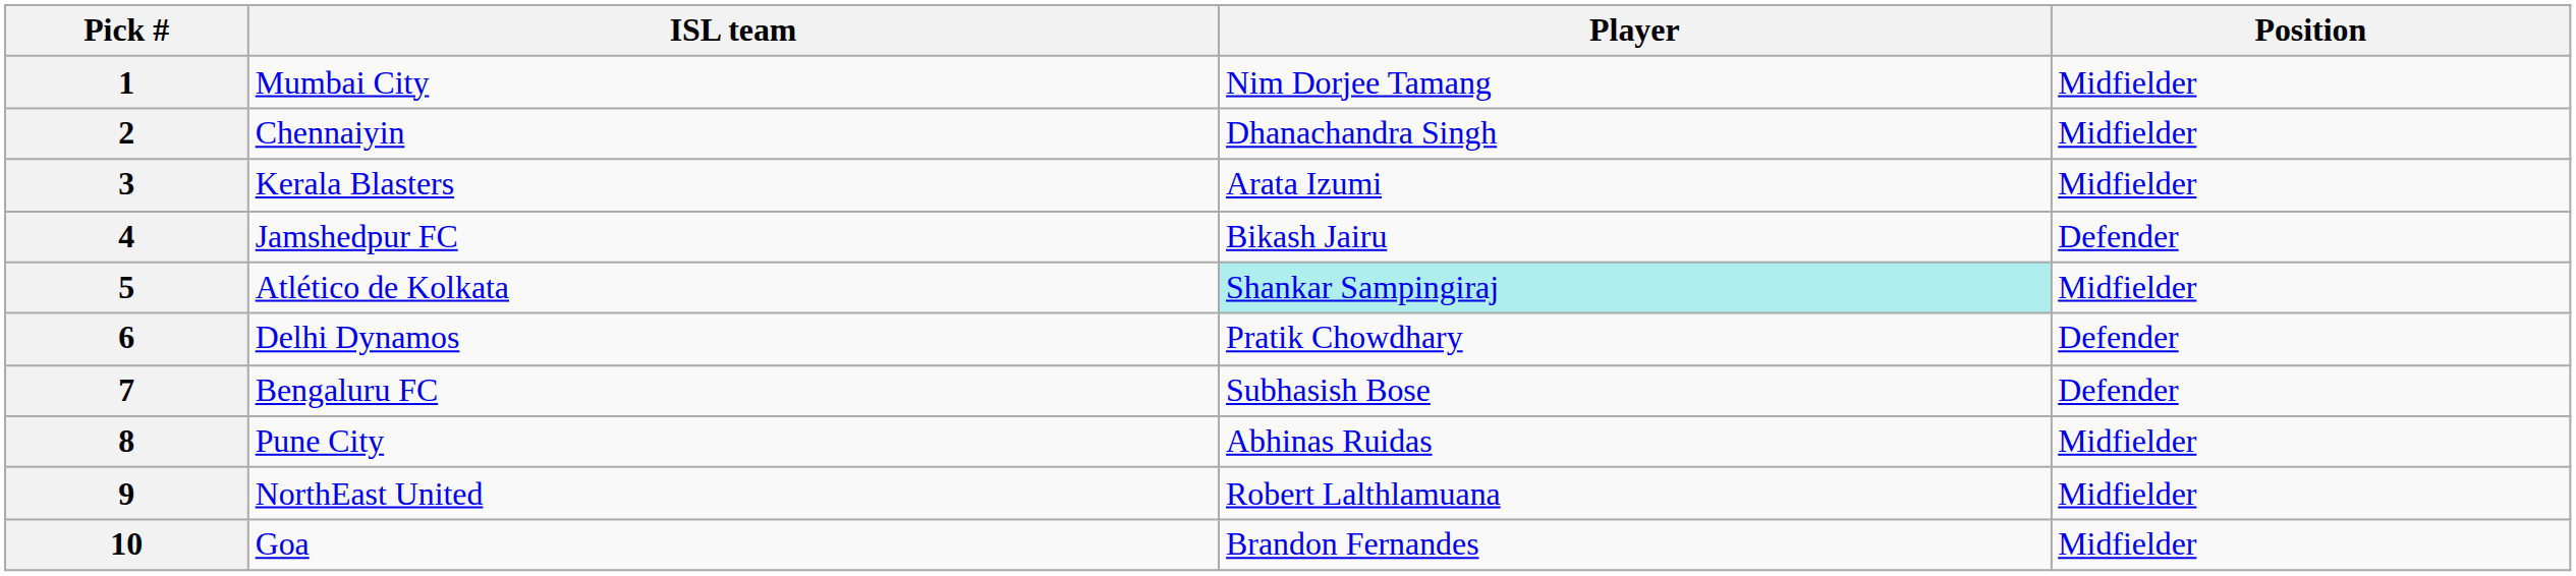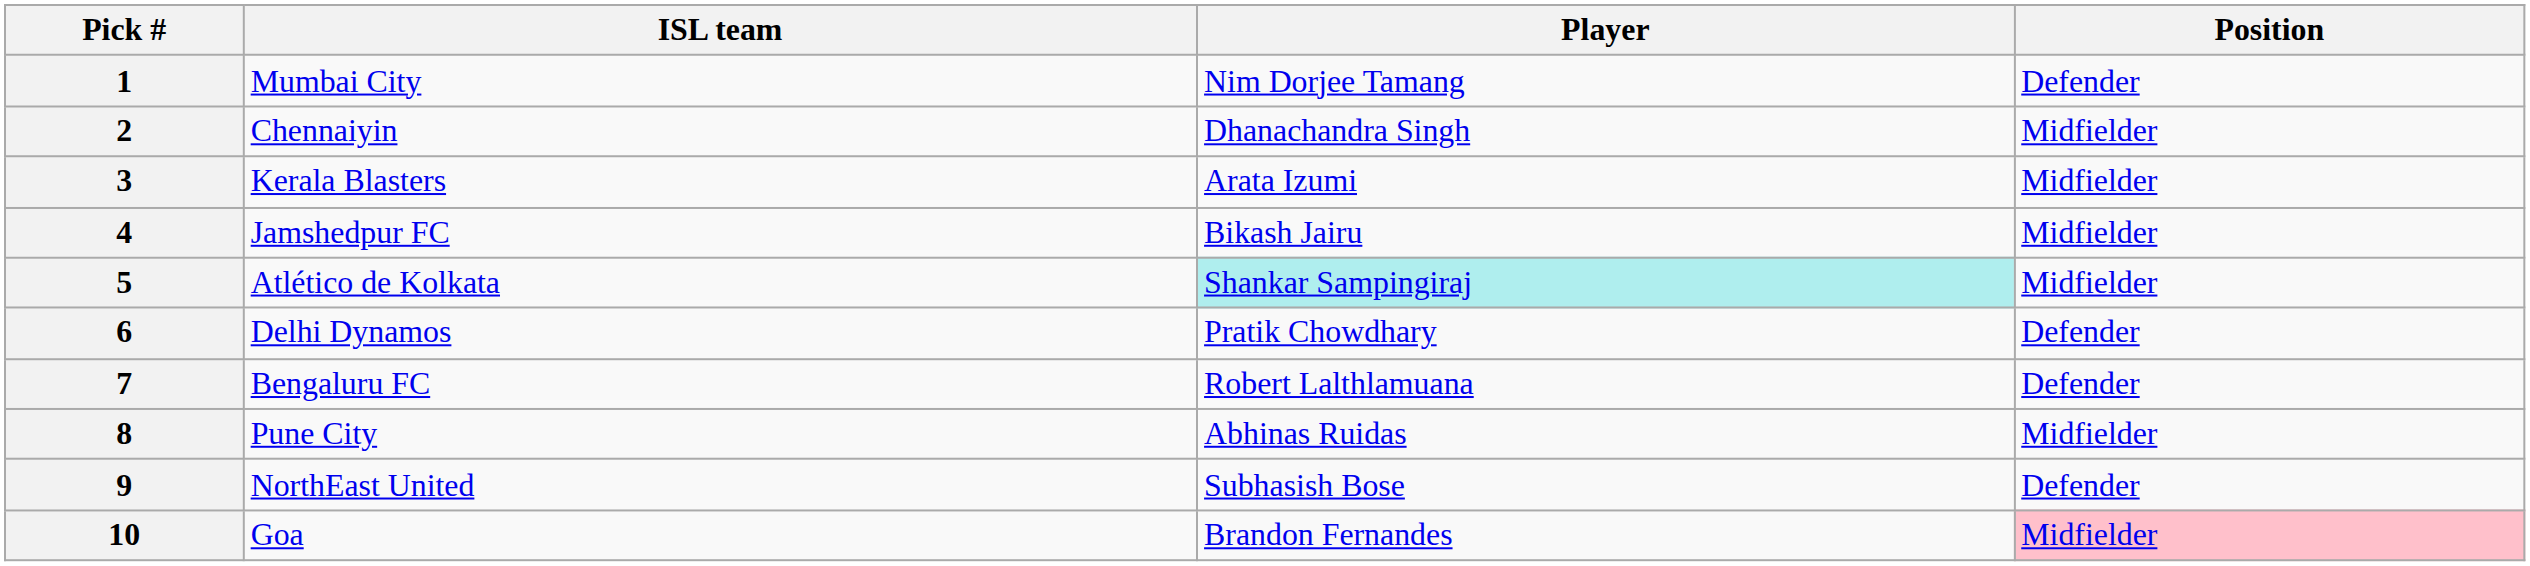1 | Position: Midfielder -> Defender
4 | Position: Defender -> Midfielder
7 | Player: Subhasish Bose -> Robert Lalthlamuana
9 | Player: Robert Lalthlamuana -> Subhasish Bose
9 | Position: Midfielder -> Defender
10 | Position: no background -> pink background
